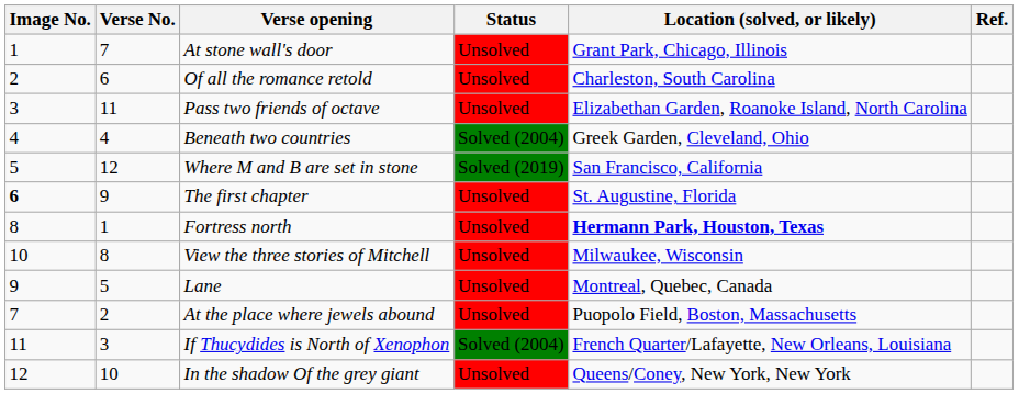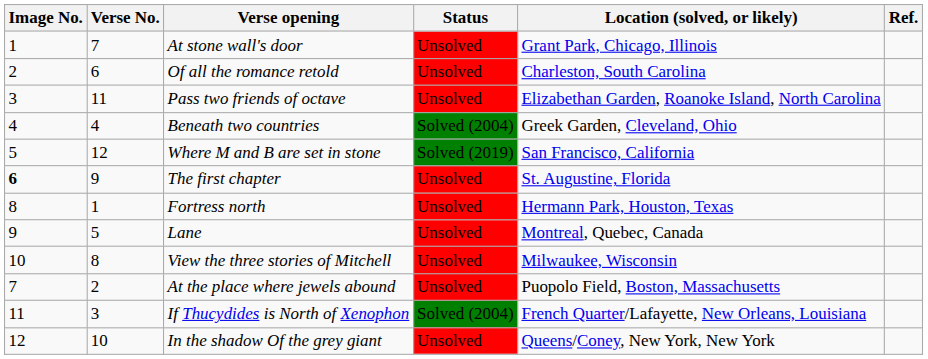Fortress north | Location (solved, or likely): bold -> normal
rows swapped: View the three stories of Mitchell <-> Lane
